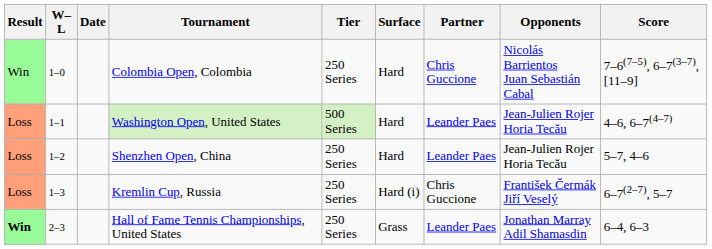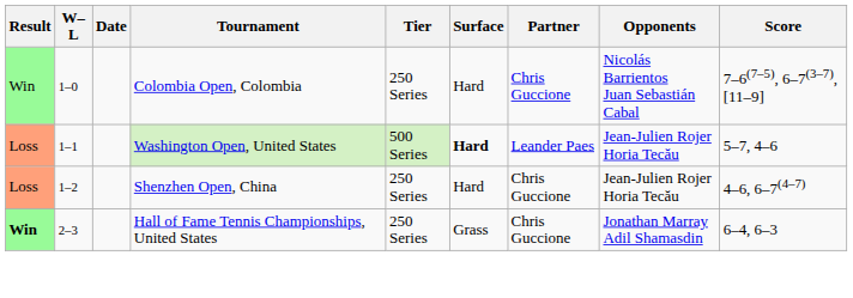Washington Open, United States | Surface: normal -> bold
Washington Open, United States | Score: 4–6, 6–7(4–7) -> 5–7, 4–6
Shenzhen Open, China | Partner: Leander Paes -> Chris Guccione
Shenzhen Open, China | Score: 5–7, 4–6 -> 4–6, 6–7(4–7)
- row: Loss | 1–3 | Kremlin Cup, Russia | 250 Series | Hard (i) | Chris Guccione | František Čermák Jiří Veselý | 6–7(2–7), 5–7
Hall of Fame Tennis Championships, United States | Partner: Leander Paes -> Chris Guccione
